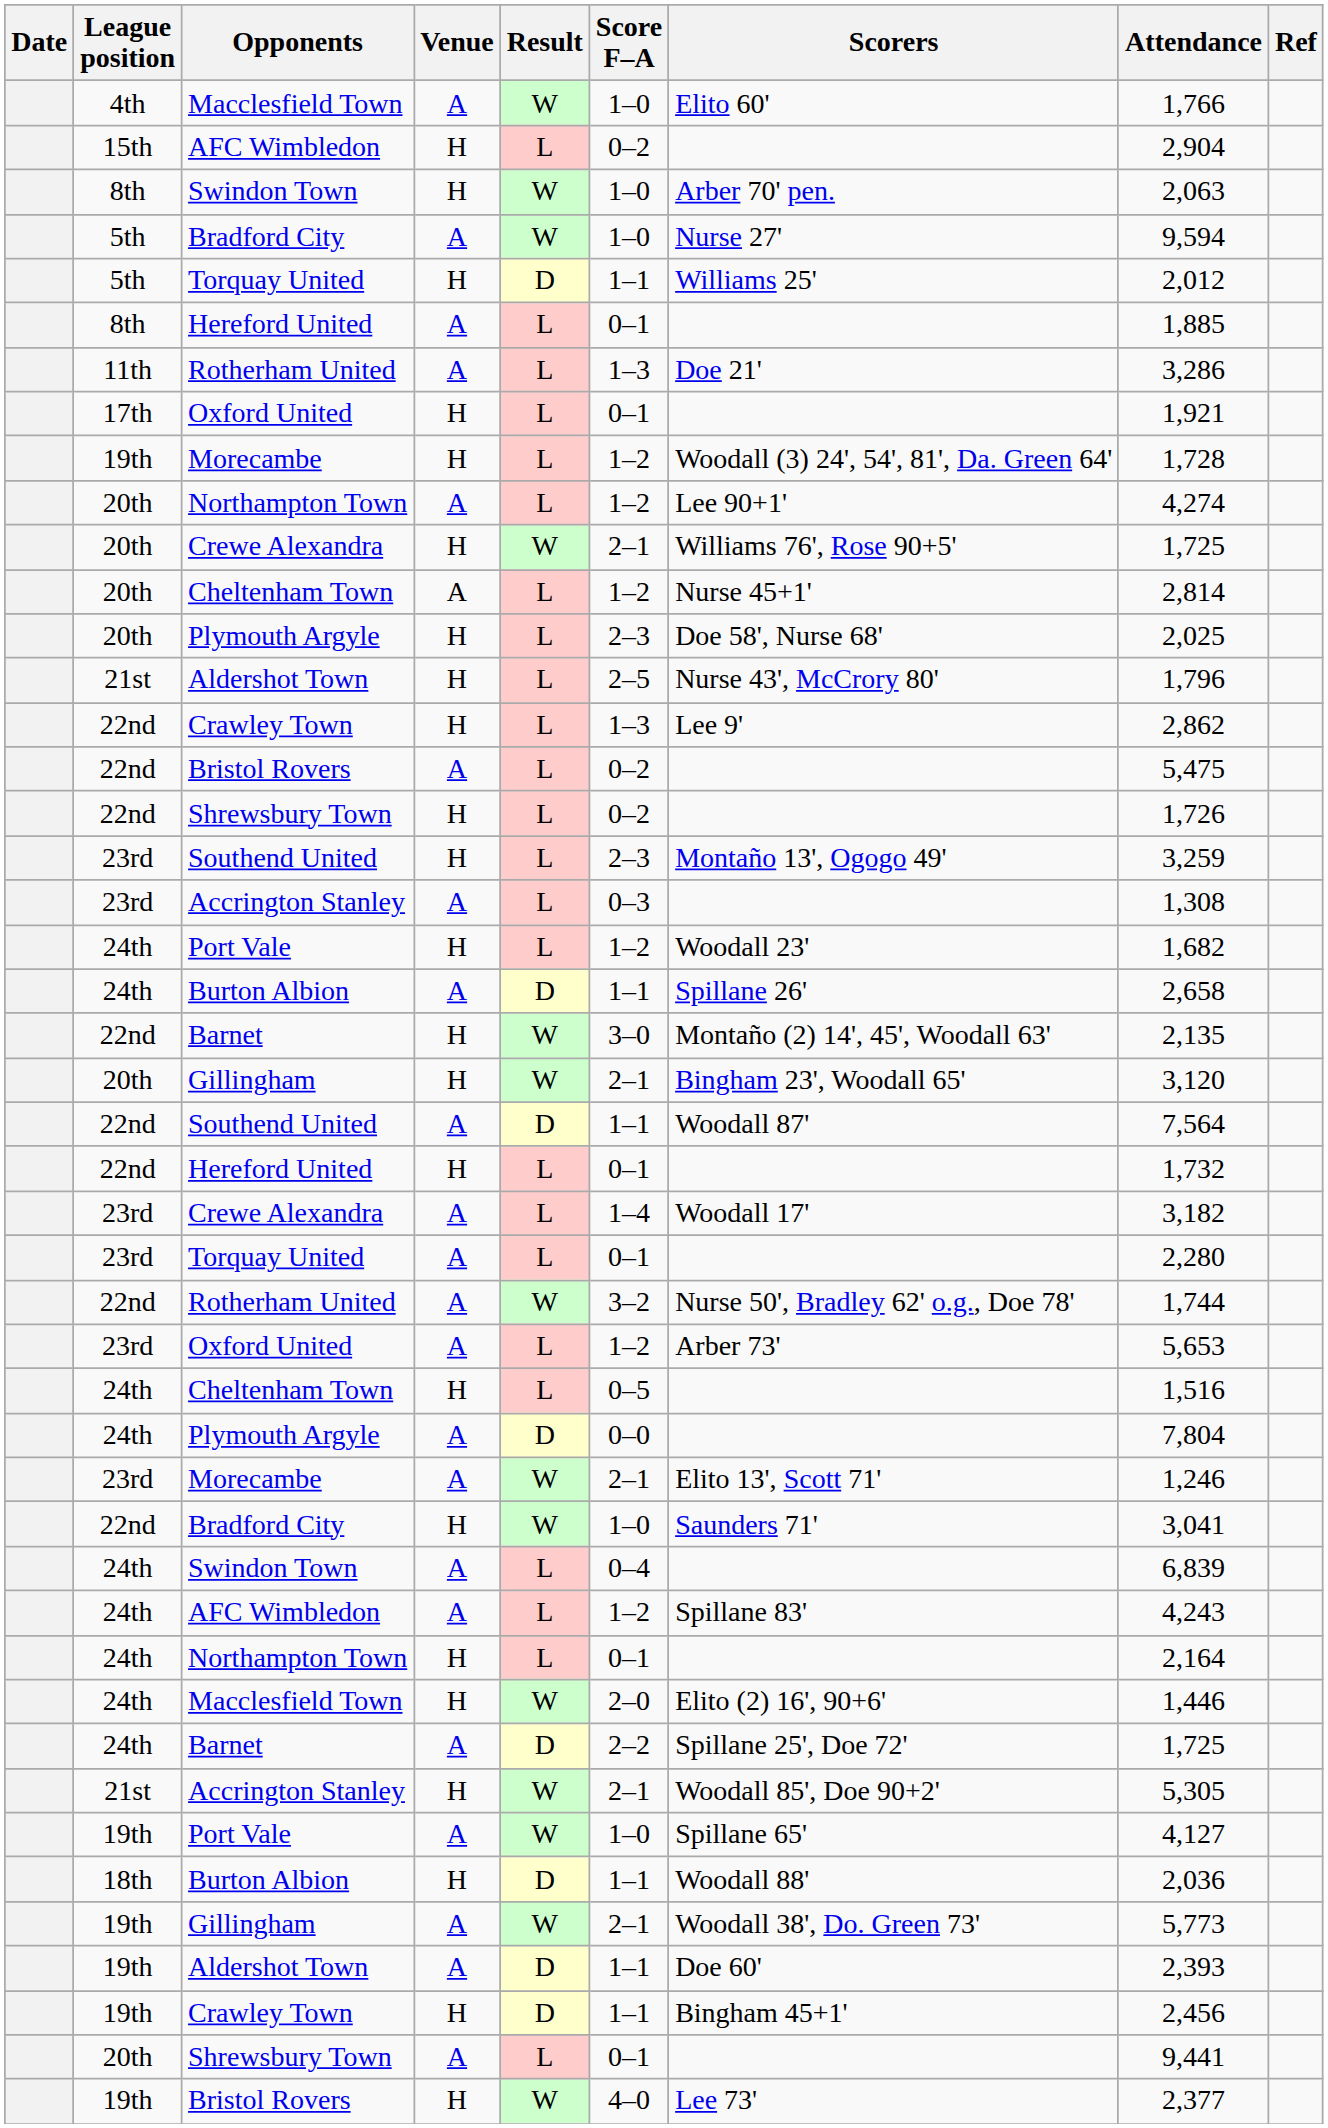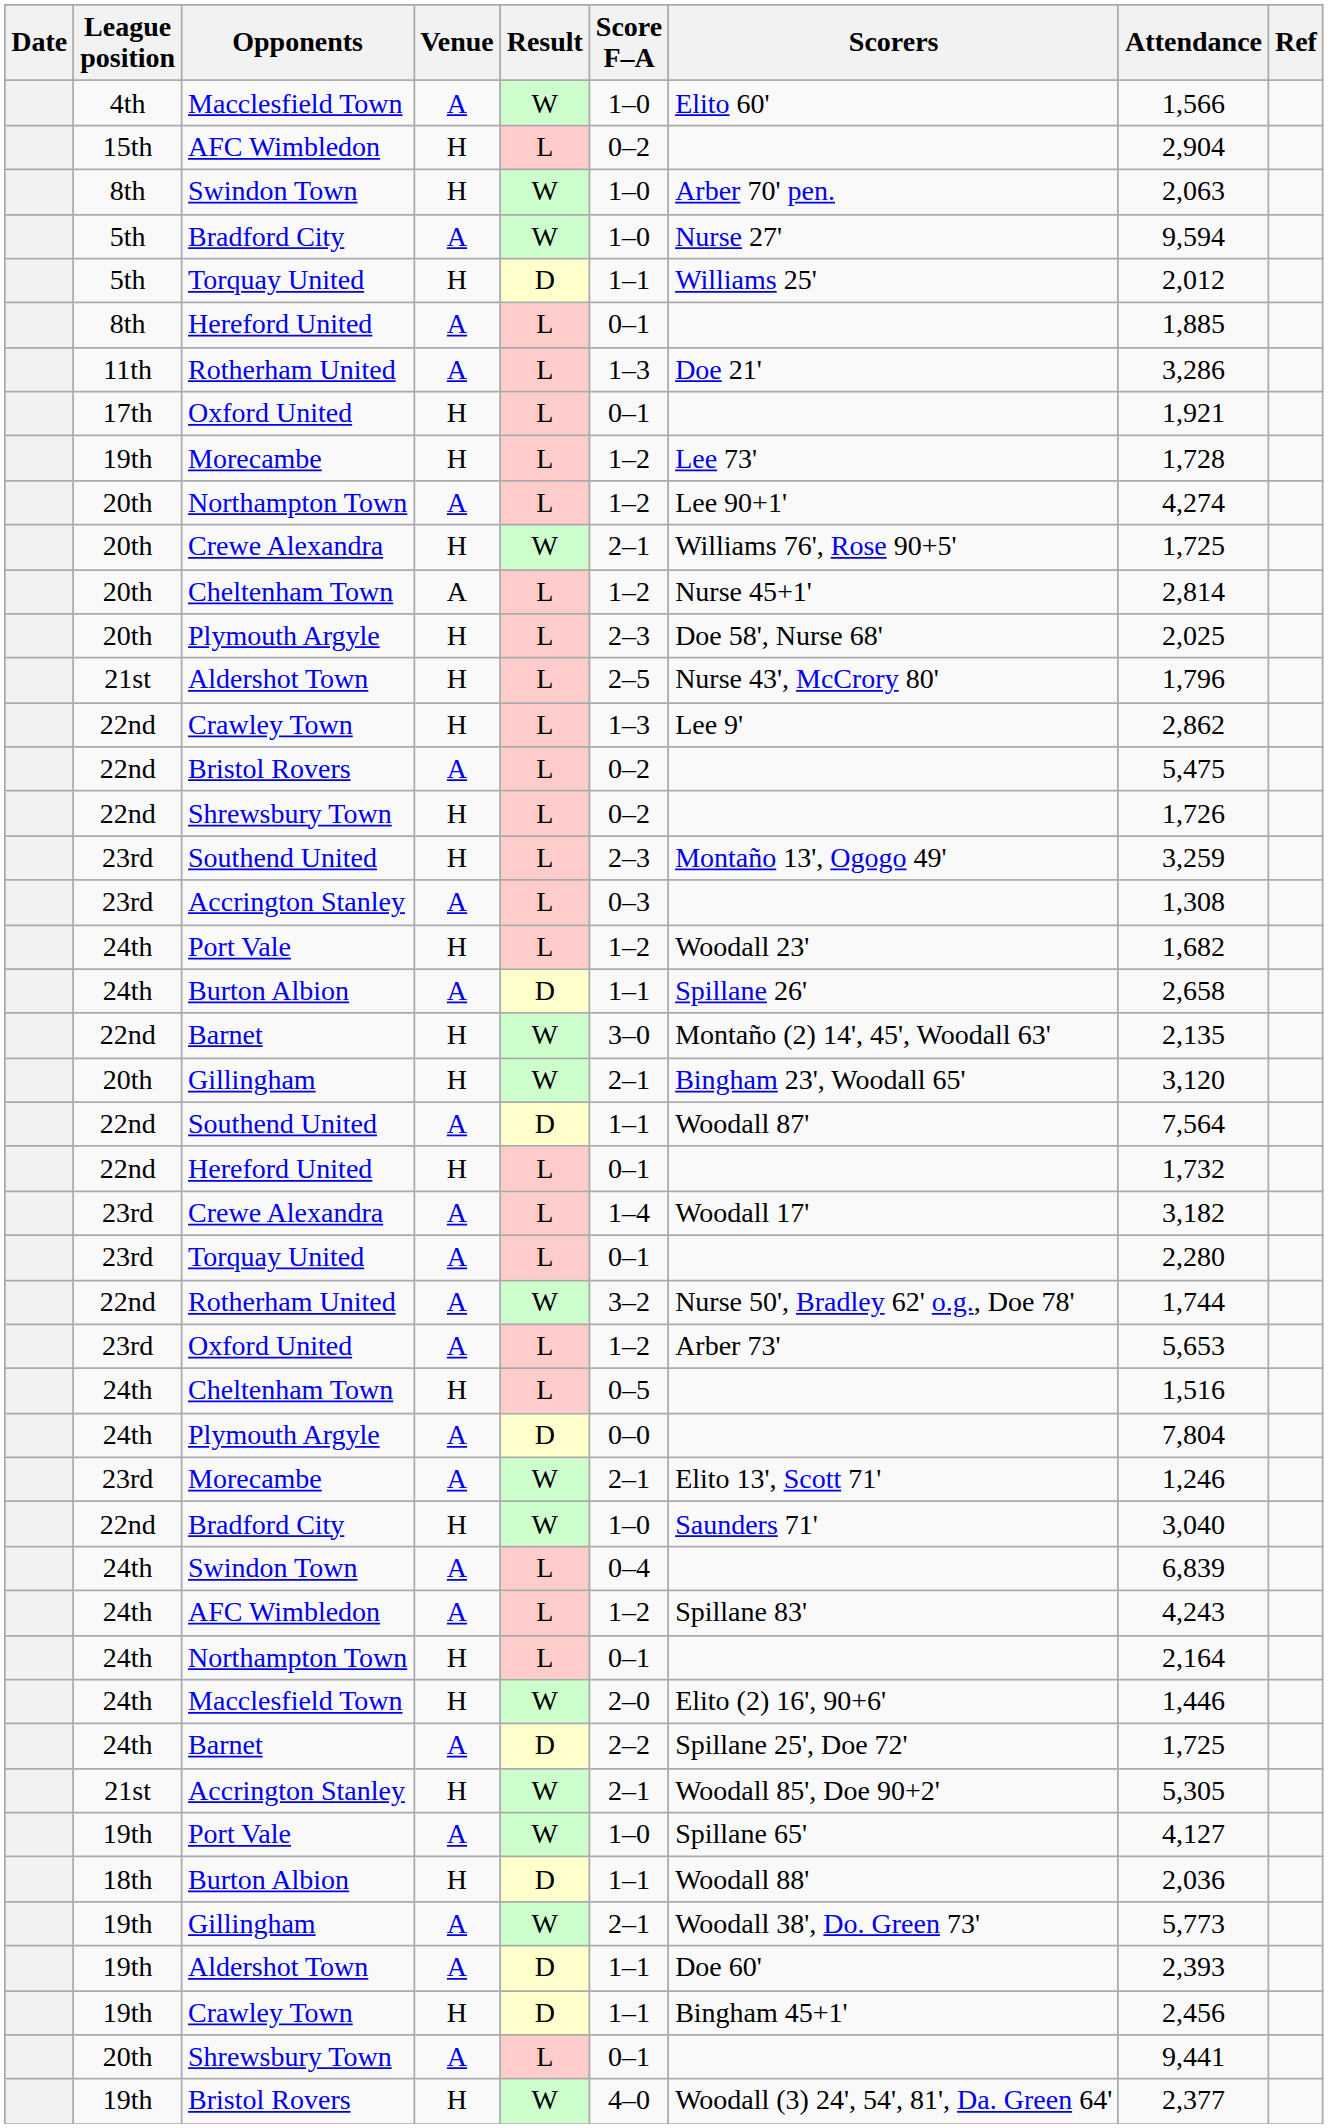4th / Macclesfield Town | Attendance: 1,766 -> 1,566
19th / Morecambe | Scorers: Woodall (3) 24', 54', 81', Da. Green 64' -> Lee 73'
22nd / Bradford City | Attendance: 3,041 -> 3,040
19th / Bristol Rovers | Scorers: Lee 73' -> Woodall (3) 24', 54', 81', Da. Green 64'
